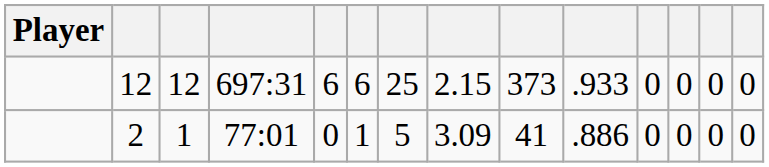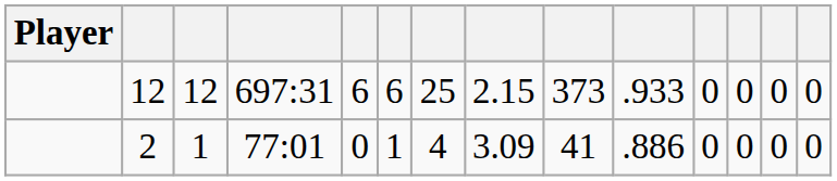2 | column 7: 5 -> 4
